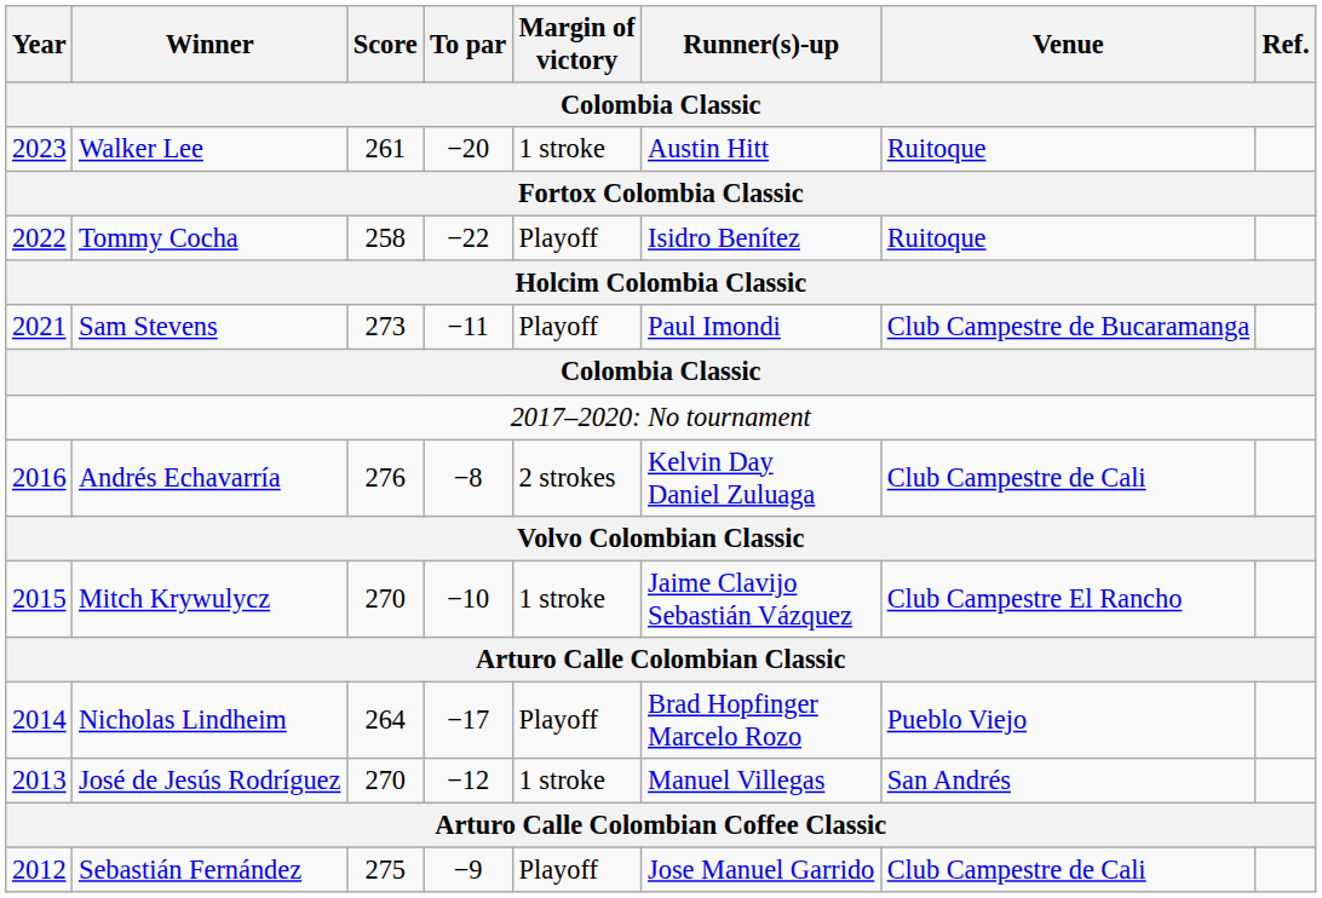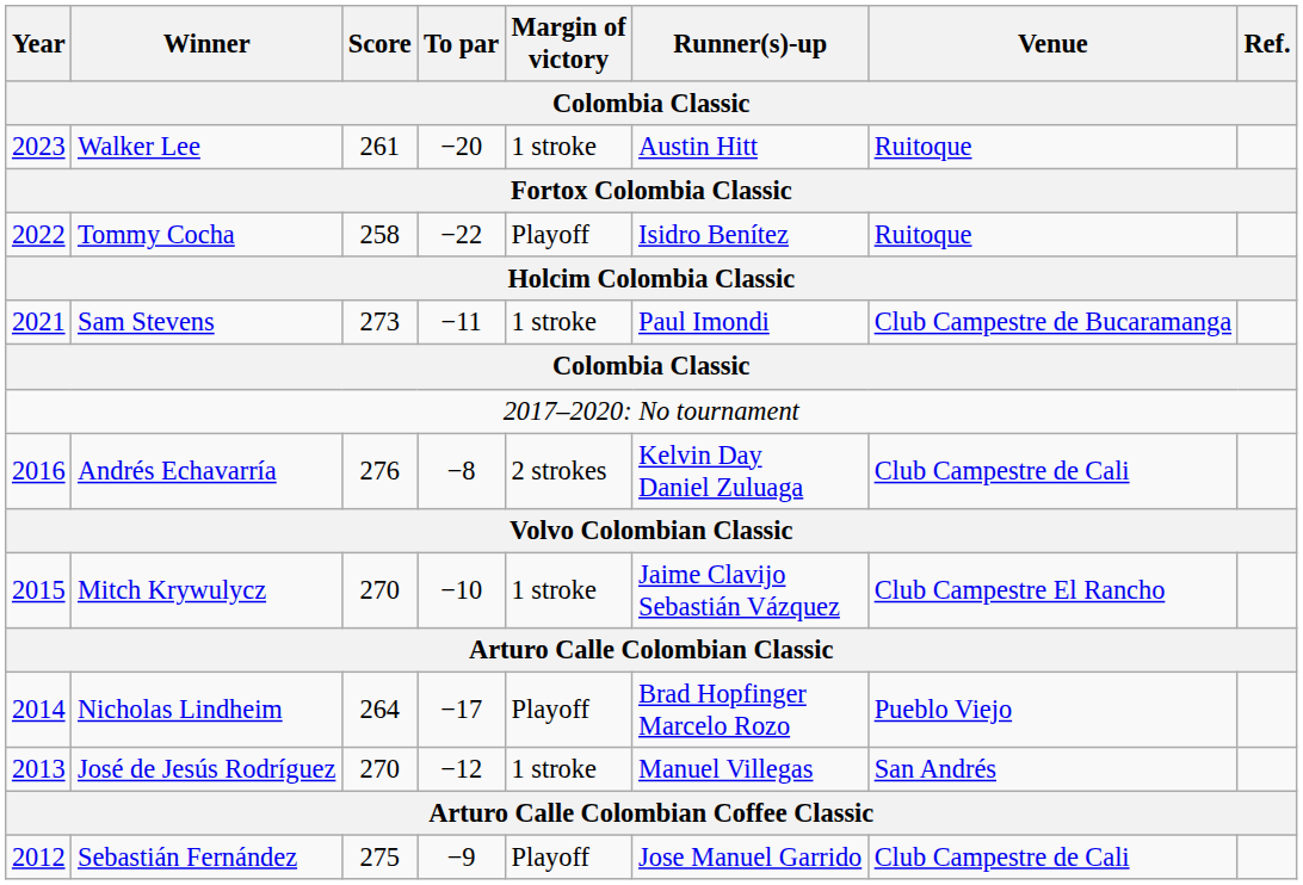Sam Stevens | Margin of victory: Playoff -> 1 stroke
